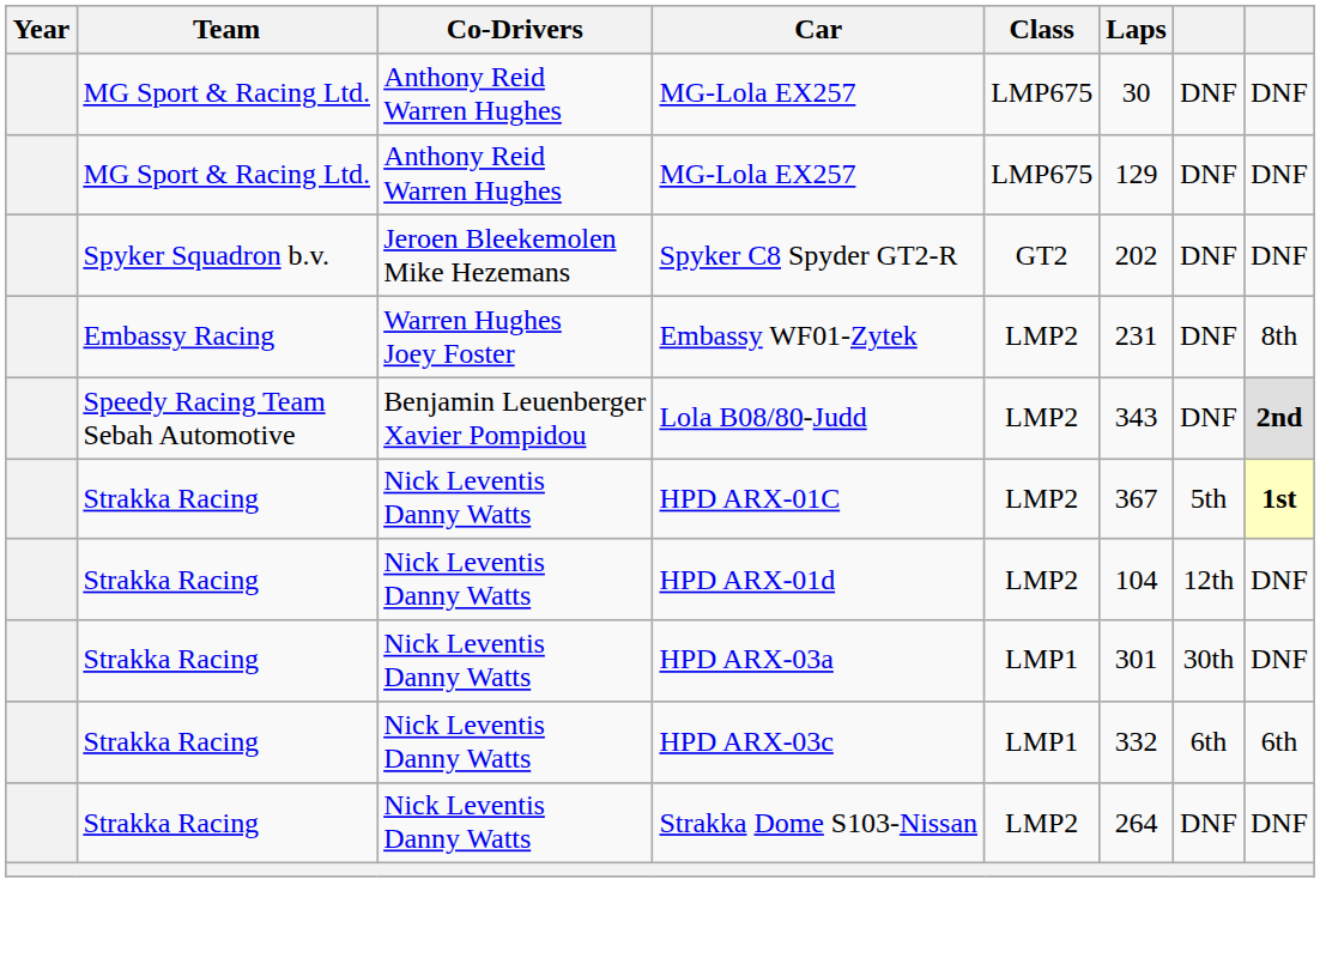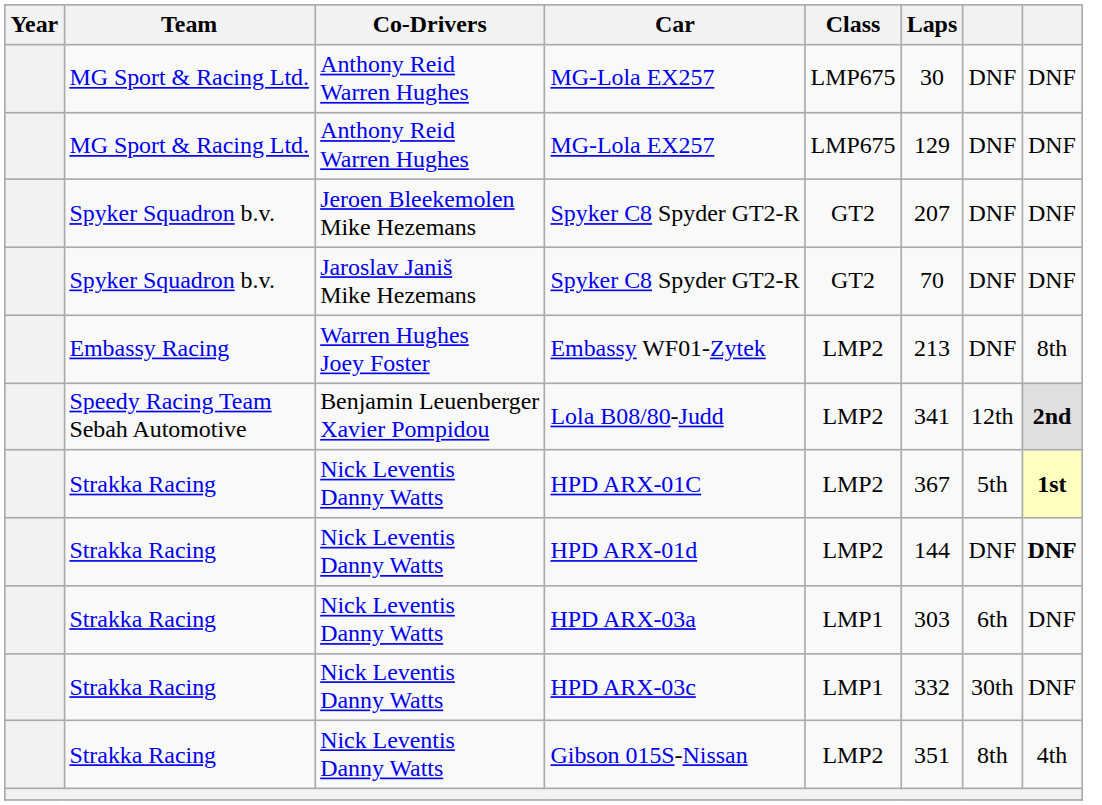Jeroen Bleekemolen Mike Hezemans / Spyker C8 Spyder GT2-R | Laps: 202 -> 207
+ row: Spyker Squadron b.v. | Jaroslav Janiš Mike Hezemans | Spyker C8 Spyder GT2-R | GT2 | 70 | DNF | DNF
Embassy WF01-Zytek | Laps: 231 -> 213
Lola B08/80-Judd | Laps: 343 -> 341
Lola B08/80-Judd | column 7: DNF -> 12th
HPD ARX-01d | Laps: 104 -> 144
HPD ARX-01d | column 7: 12th -> DNF
HPD ARX-01d | column 8: normal -> bold
HPD ARX-03a | Laps: 301 -> 303
HPD ARX-03a | column 7: 30th -> 6th
HPD ARX-03c | column 7: 6th -> 30th
HPD ARX-03c | column 8: 6th -> DNF
- row: Strakka Racing | Nick Leventis Danny Watts | Strakka Dome S103-Nissan | LMP2 | 264 | DNF | DNF
+ row: Strakka Racing | Nick Leventis Danny Watts | Gibson 015S-Nissan | LMP2 | 351 | 8th | 4th
